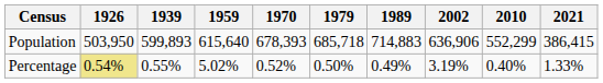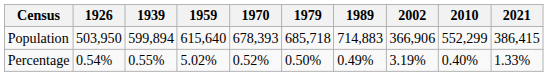Population | 1939: 599,893 -> 599,894
Population | 2002: 636,906 -> 366,906
Percentage | 1926: khaki background -> no background
